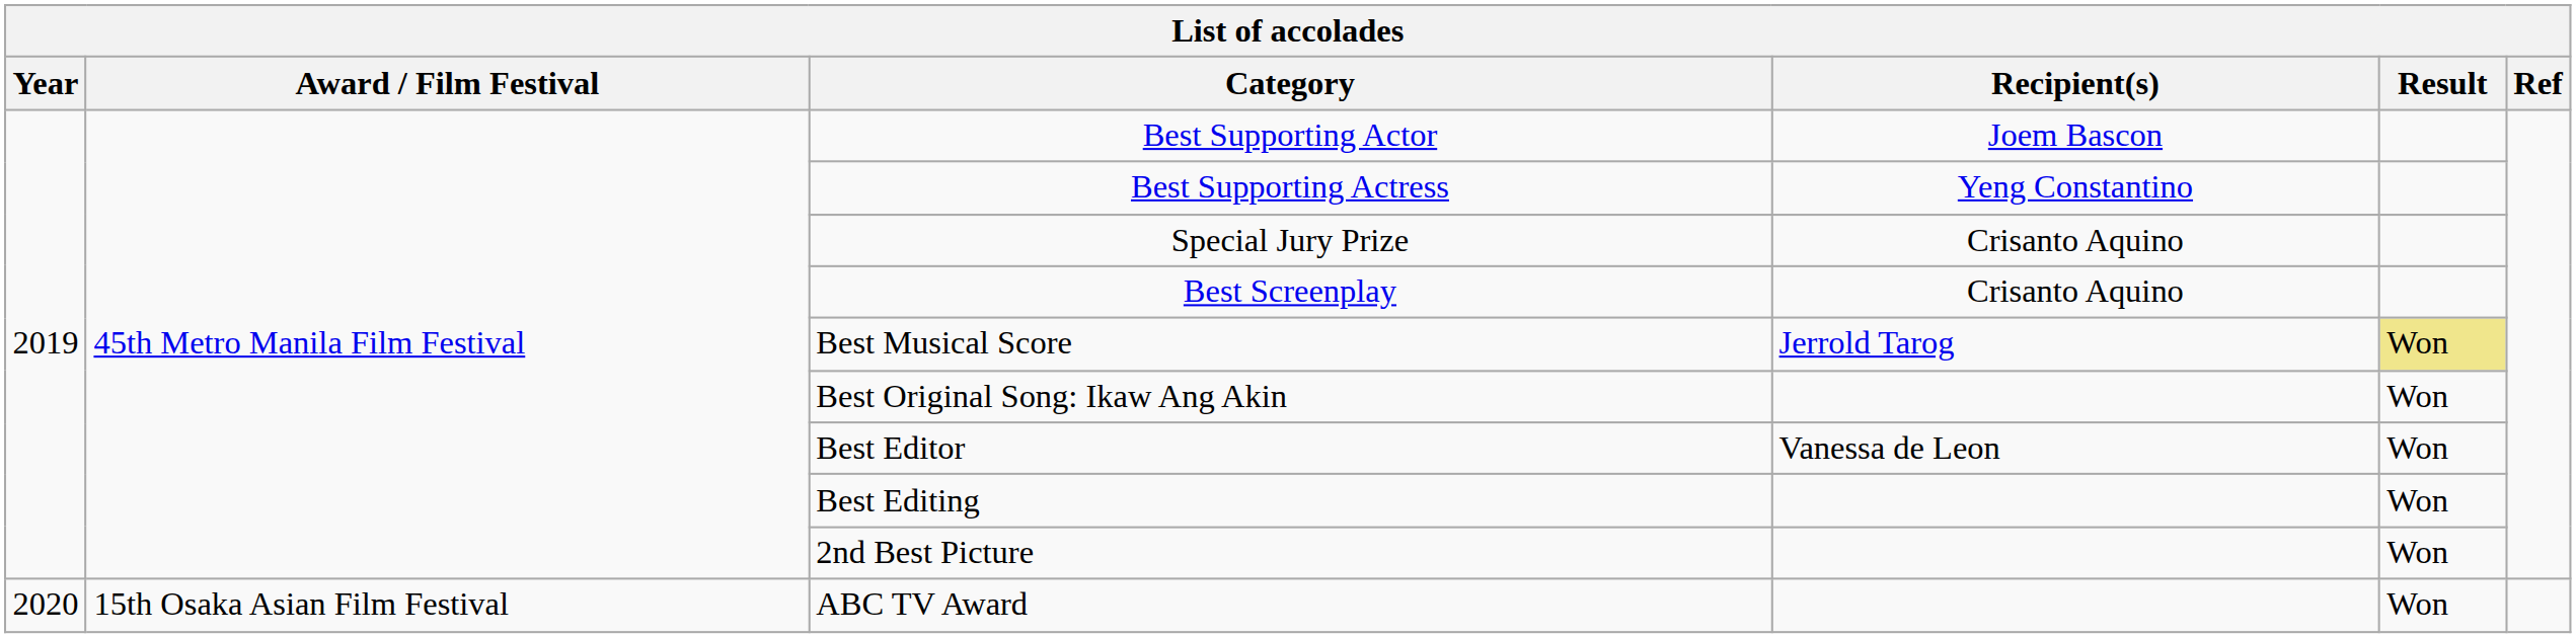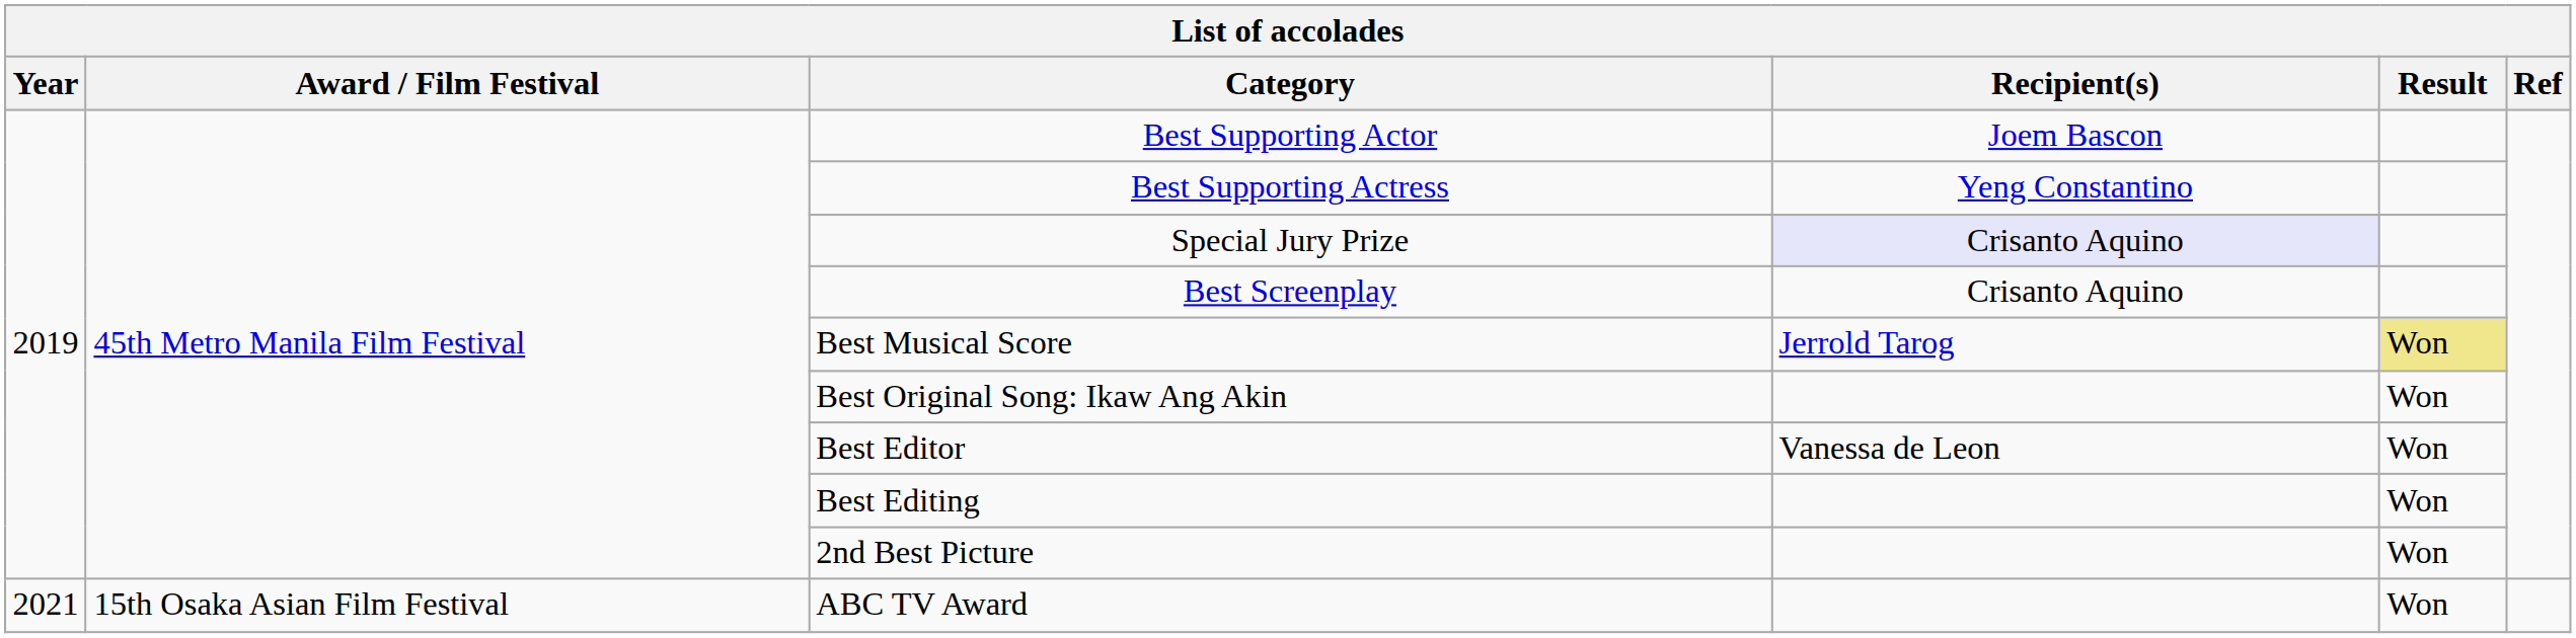Special Jury Prize | Recipient(s): no background -> lavender background
ABC TV Award | Year: 2020 -> 2021
